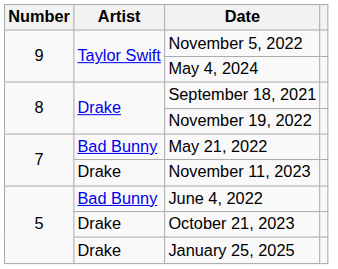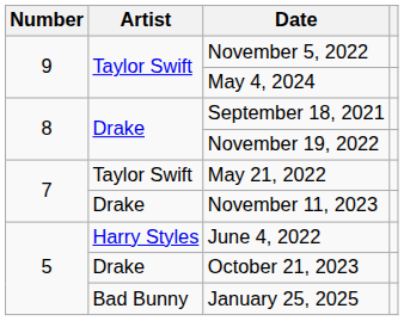May 21, 2022 | Artist: Bad Bunny -> Taylor Swift
June 4, 2022 | Artist: Bad Bunny -> Harry Styles
January 25, 2025 | Artist: Drake -> Bad Bunny
